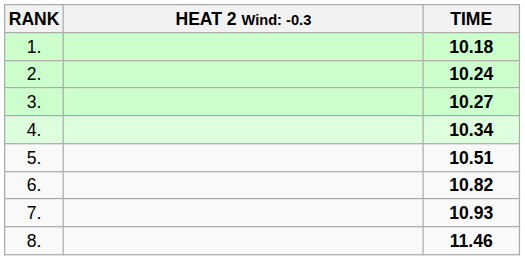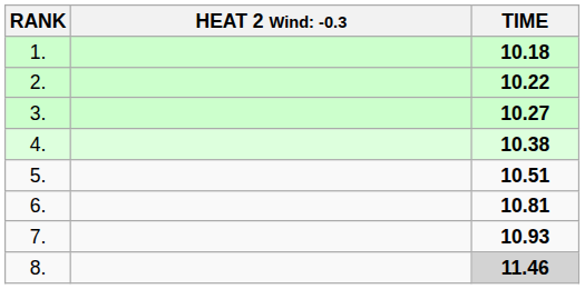2. | TIME: 10.24 -> 10.22
4. | TIME: 10.34 -> 10.38
6. | TIME: 10.82 -> 10.81
8. | TIME: no background -> lightgrey background
